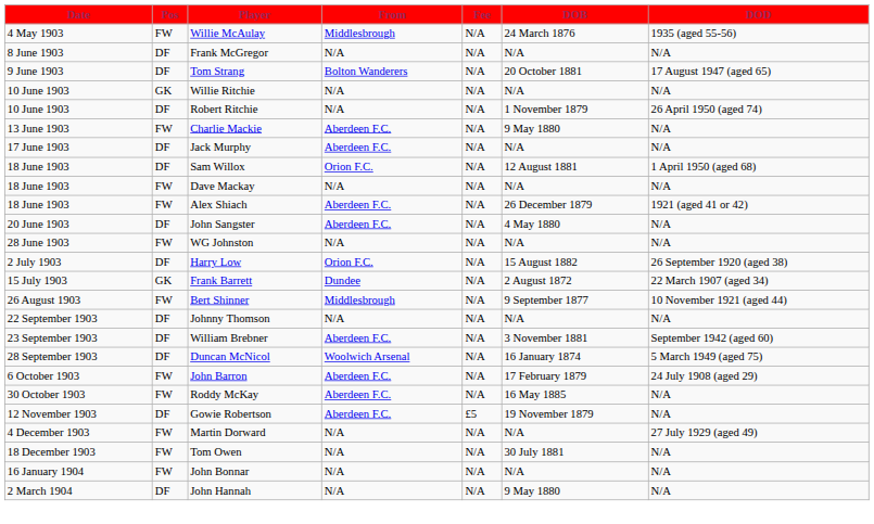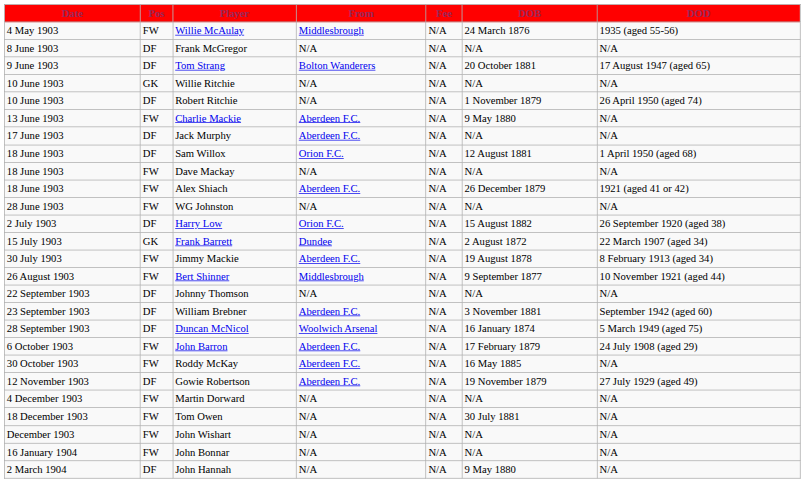- row: 20 June 1903 | DF | John Sangster | Aberdeen F.C. | N/A | 4 May 1880 | N/A
+ row: 30 July 1903 | FW | Jimmy Mackie | Aberdeen F.C. | N/A | 19 August 1878 | 8 February 1913 (aged 34)
Gowie Robertson | Fee: £5 -> N/A
Gowie Robertson | DOD: N/A -> 27 July 1929 (aged 49)
Martin Dorward | DOD: 27 July 1929 (aged 49) -> N/A
+ row: December 1903 | FW | John Wishart | N/A | N/A | N/A | N/A
